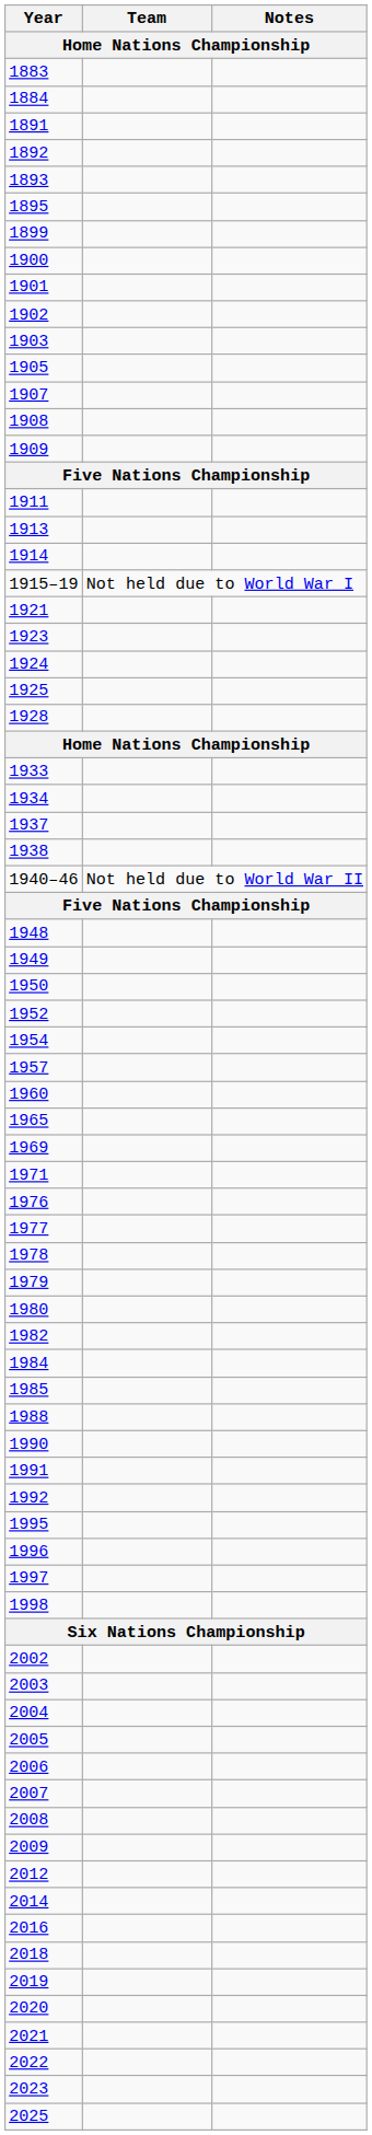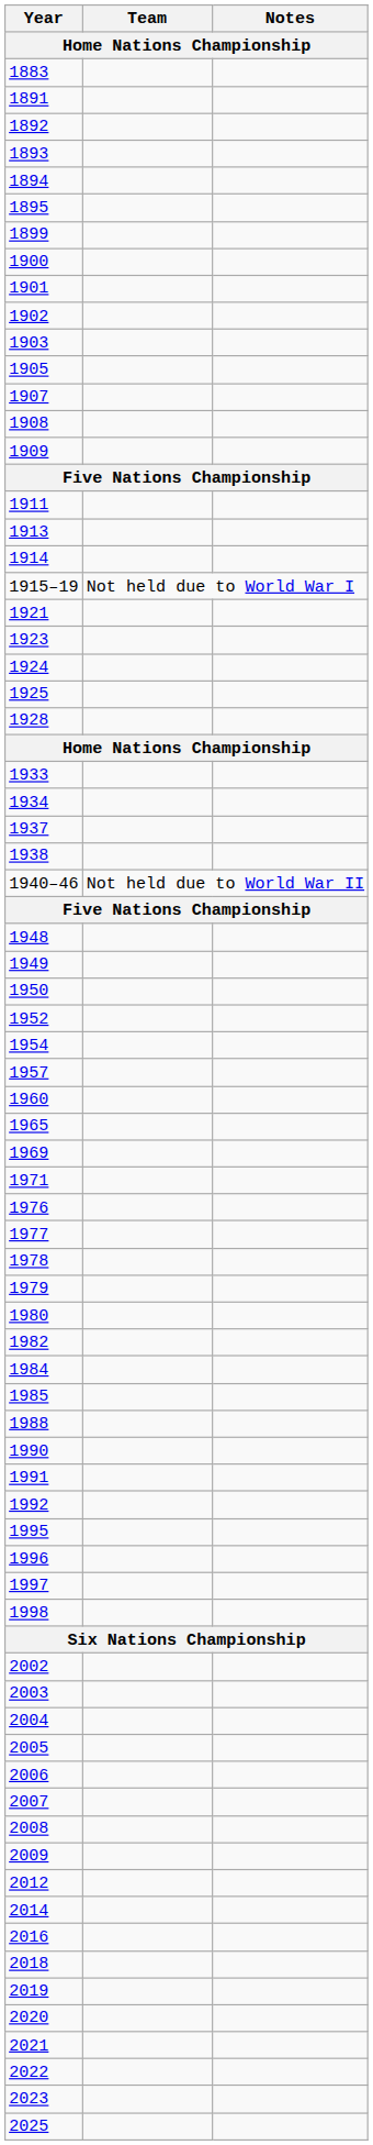- row: 1884
+ row: 1894
